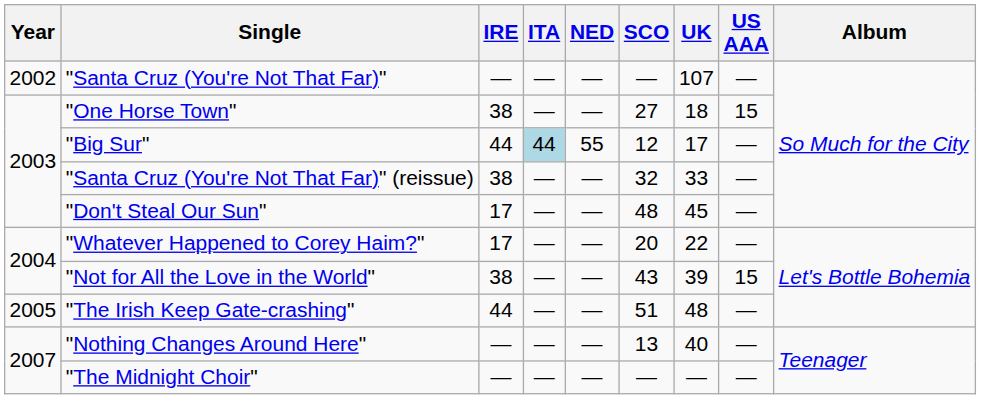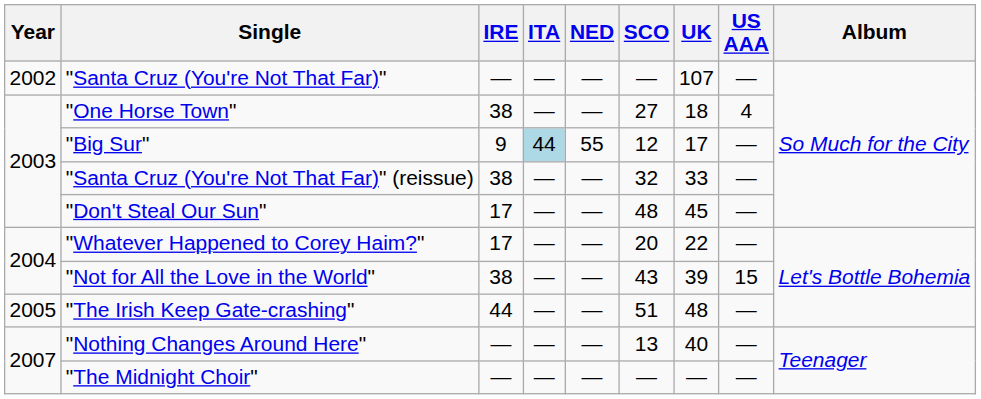"One Horse Town" | US AAA: 15 -> 4
"Big Sur" | IRE: 44 -> 9
